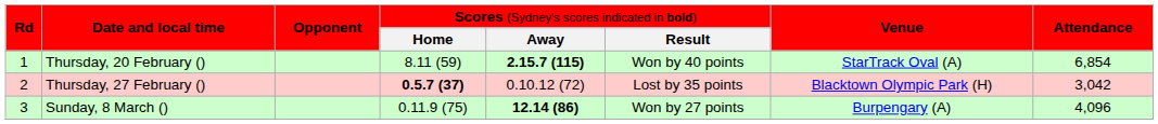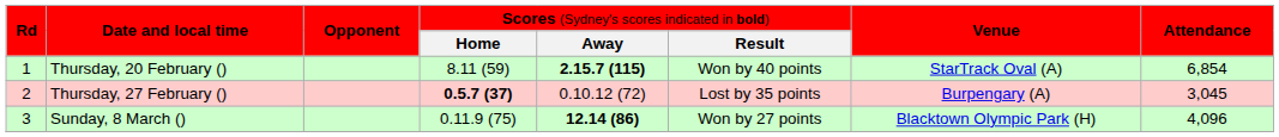Thursday, 27 February () | column 7: Blacktown Olympic Park (H) -> Burpengary (A)
Thursday, 27 February () | column 8: 3,042 -> 3,045
Sunday, 8 March () | column 7: Burpengary (A) -> Blacktown Olympic Park (H)
